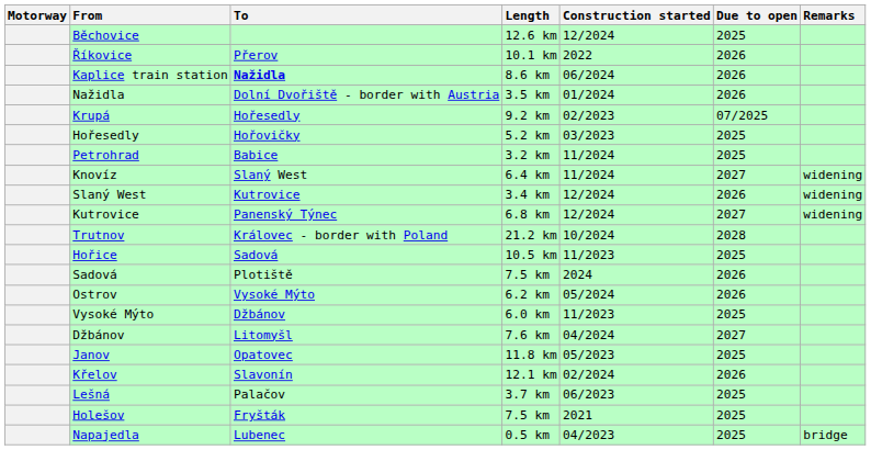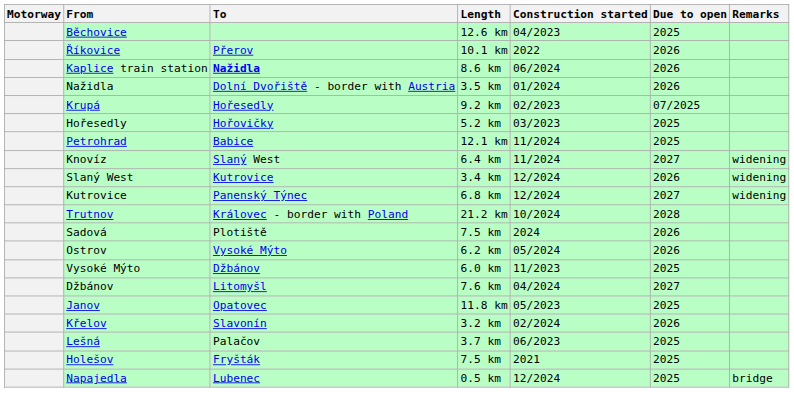Běchovice | Construction started: 12/2024 -> 04/2023
Petrohrad | Length: 3.2 km -> 12.1 km
- row: Hořice | Sadová | 10.5 km | 11/2023 | 2025
Křelov | Length: 12.1 km -> 3.2 km
Napajedla | Construction started: 04/2023 -> 12/2024
